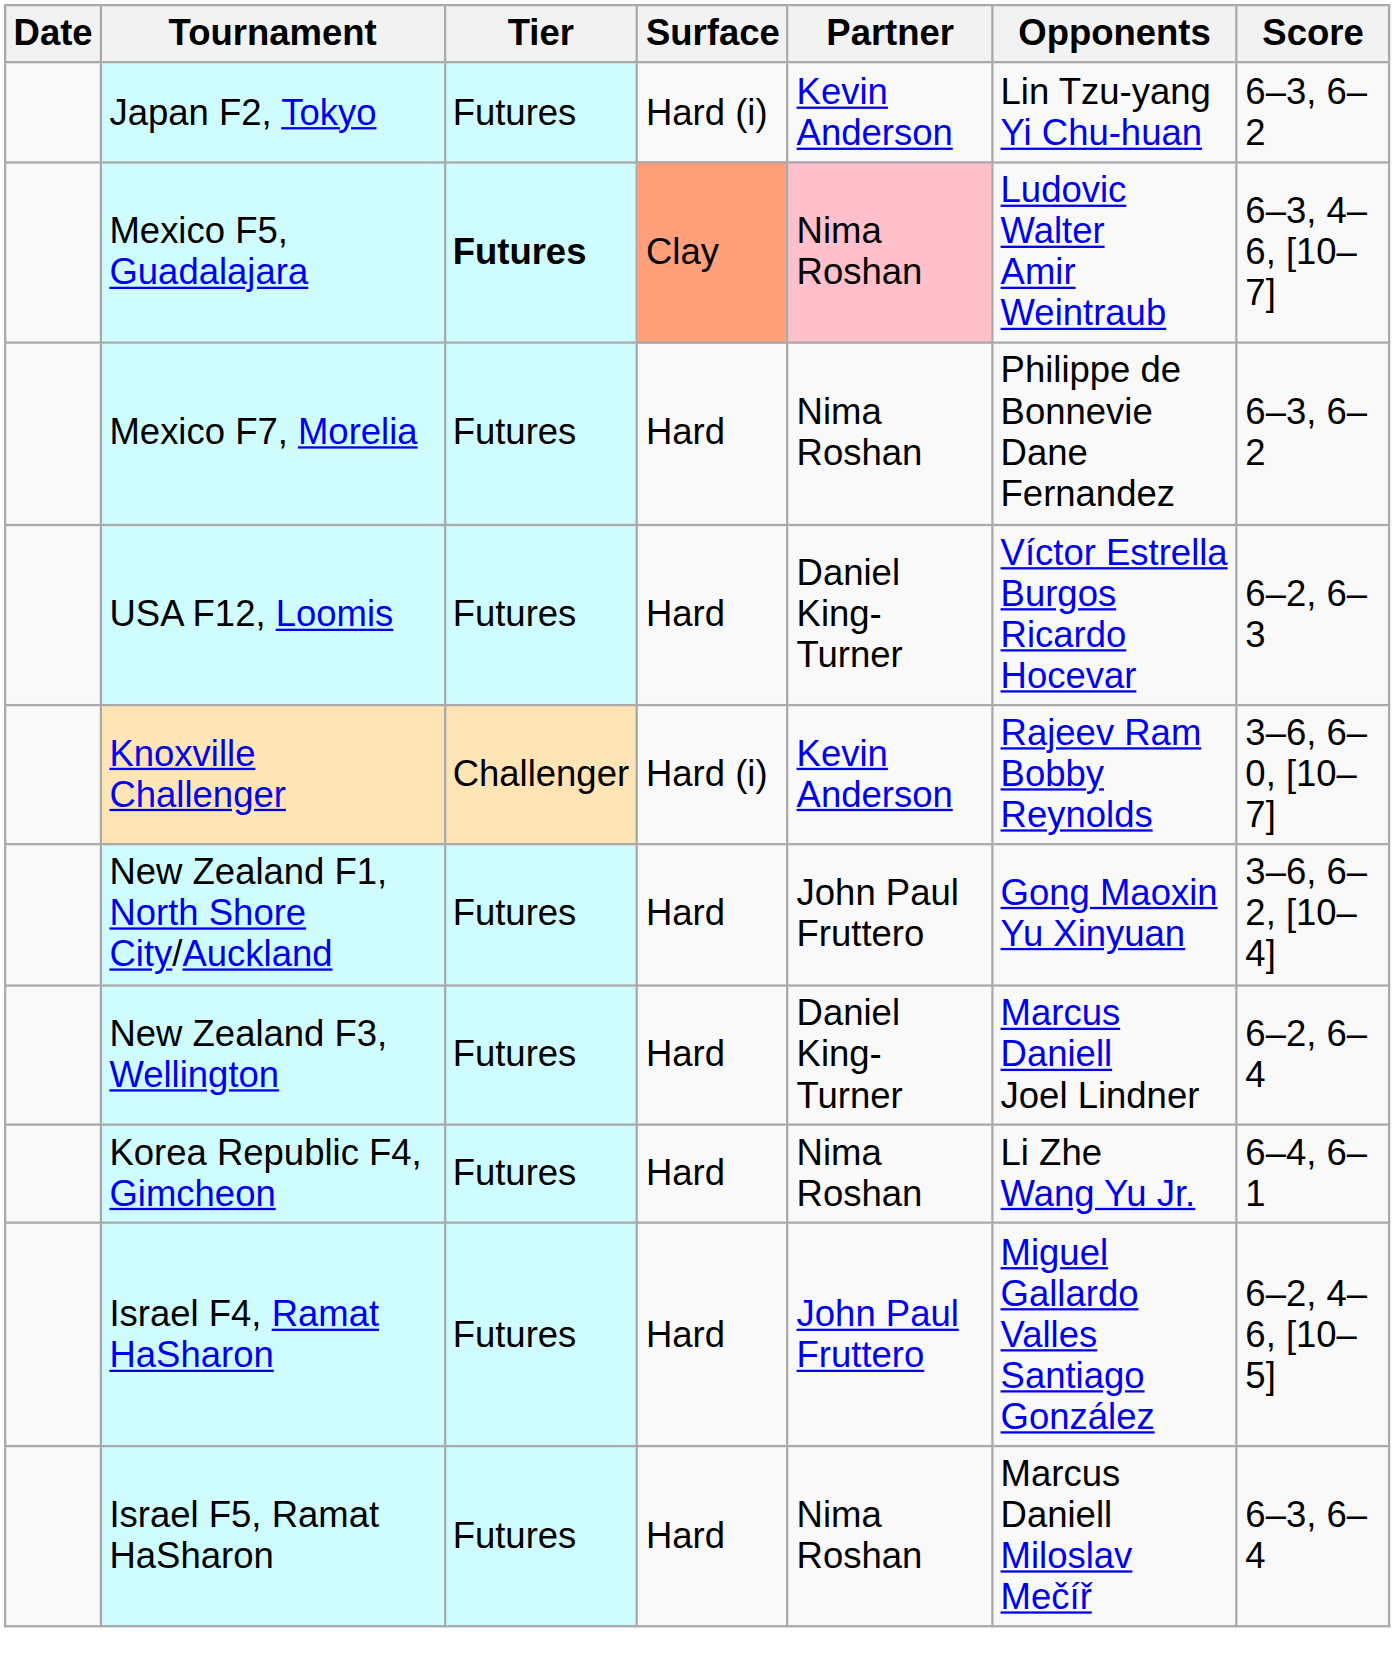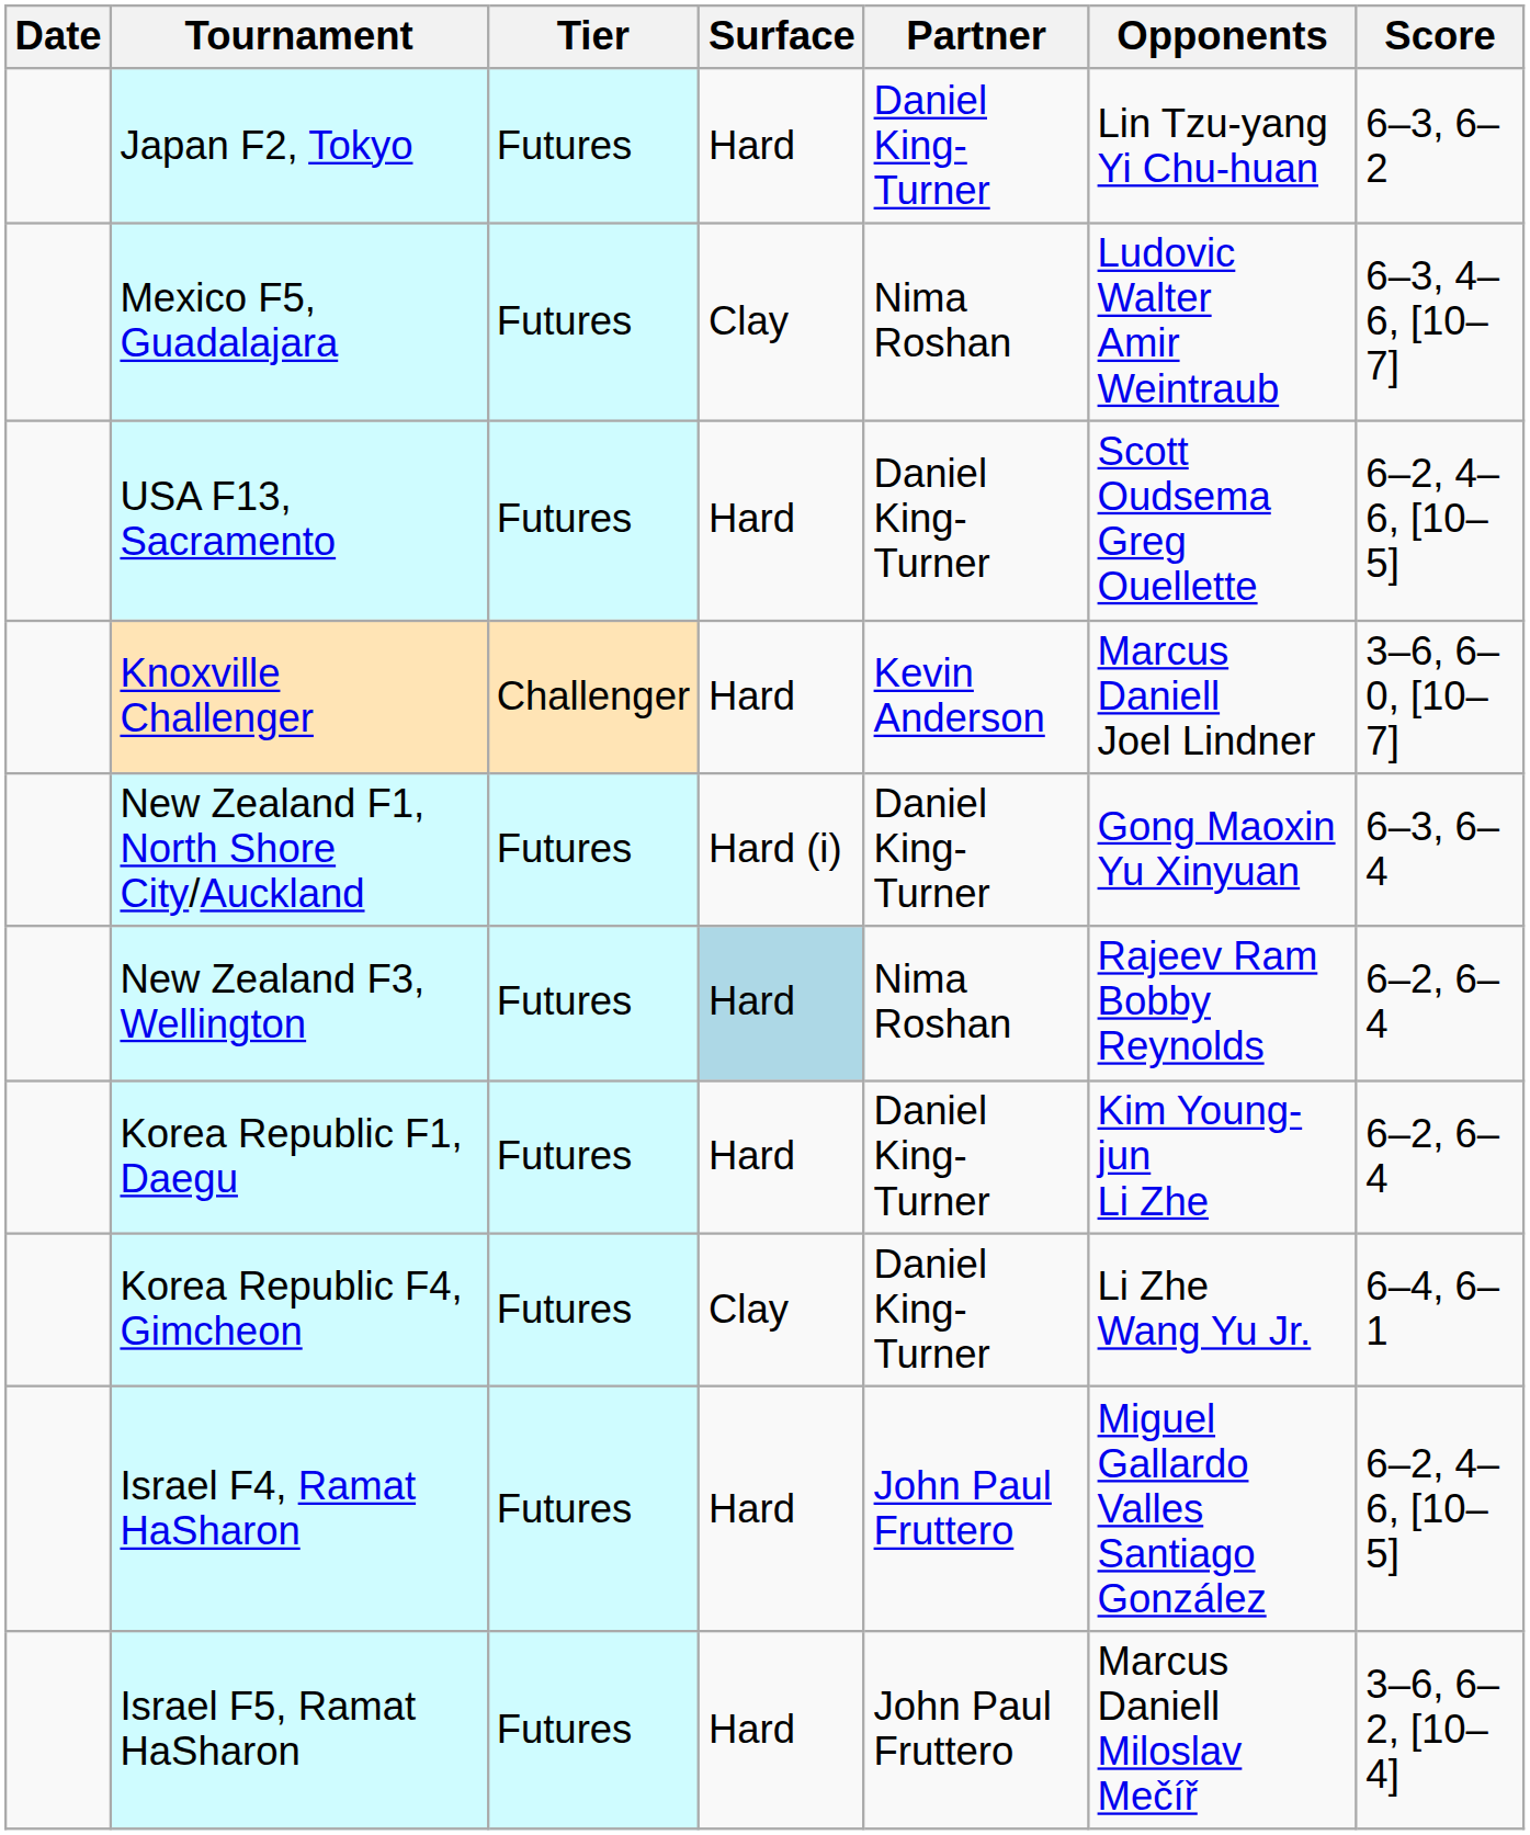Japan F2, Tokyo | Surface: Hard (i) -> Hard
Japan F2, Tokyo | Partner: Kevin Anderson -> Daniel King-Turner
Mexico F5, Guadalajara | Tier: bold -> normal
Mexico F5, Guadalajara | Surface: lightsalmon background -> no background
Mexico F5, Guadalajara | Partner: pink background -> no background
- row: Mexico F7, Morelia | Futures | Hard | Nima Roshan | Philippe de Bonnevie Dane Fernandez | 6–3, 6–2
- row: USA F12, Loomis | Futures | Hard | Daniel King-Turner | Víctor Estrella Burgos Ricardo Hocevar | 6–2, 6–3
+ row: USA F13, Sacramento | Futures | Hard | Daniel King-Turner | Scott Oudsema Greg Ouellette | 6–2, 4–6, [10–5]
Knoxville Challenger | Surface: Hard (i) -> Hard
Knoxville Challenger | Opponents: Rajeev Ram Bobby Reynolds -> Marcus Daniell Joel Lindner
New Zealand F1, North Shore City/Auckland | Surface: Hard -> Hard (i)
New Zealand F1, North Shore City/Auckland | Partner: John Paul Fruttero -> Daniel King-Turner
New Zealand F1, North Shore City/Auckland | Score: 3–6, 6–2, [10–4] -> 6–3, 6–4
New Zealand F3, Wellington | Surface: no background -> lightblue background
New Zealand F3, Wellington | Partner: Daniel King-Turner -> Nima Roshan
New Zealand F3, Wellington | Opponents: Marcus Daniell Joel Lindner -> Rajeev Ram Bobby Reynolds
+ row: Korea Republic F1, Daegu | Futures | Hard | Daniel King-Turner | Kim Young-jun Li Zhe | 6–2, 6–4
Korea Republic F4, Gimcheon | Surface: Hard -> Clay
Korea Republic F4, Gimcheon | Partner: Nima Roshan -> Daniel King-Turner
Israel F5, Ramat HaSharon | Partner: Nima Roshan -> John Paul Fruttero
Israel F5, Ramat HaSharon | Score: 6–3, 6–4 -> 3–6, 6–2, [10–4]
